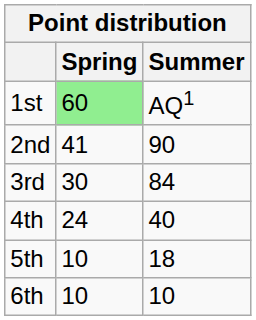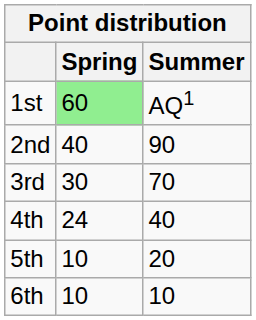2nd | Spring: 41 -> 40
3rd | Summer: 84 -> 70
5th | Summer: 18 -> 20
